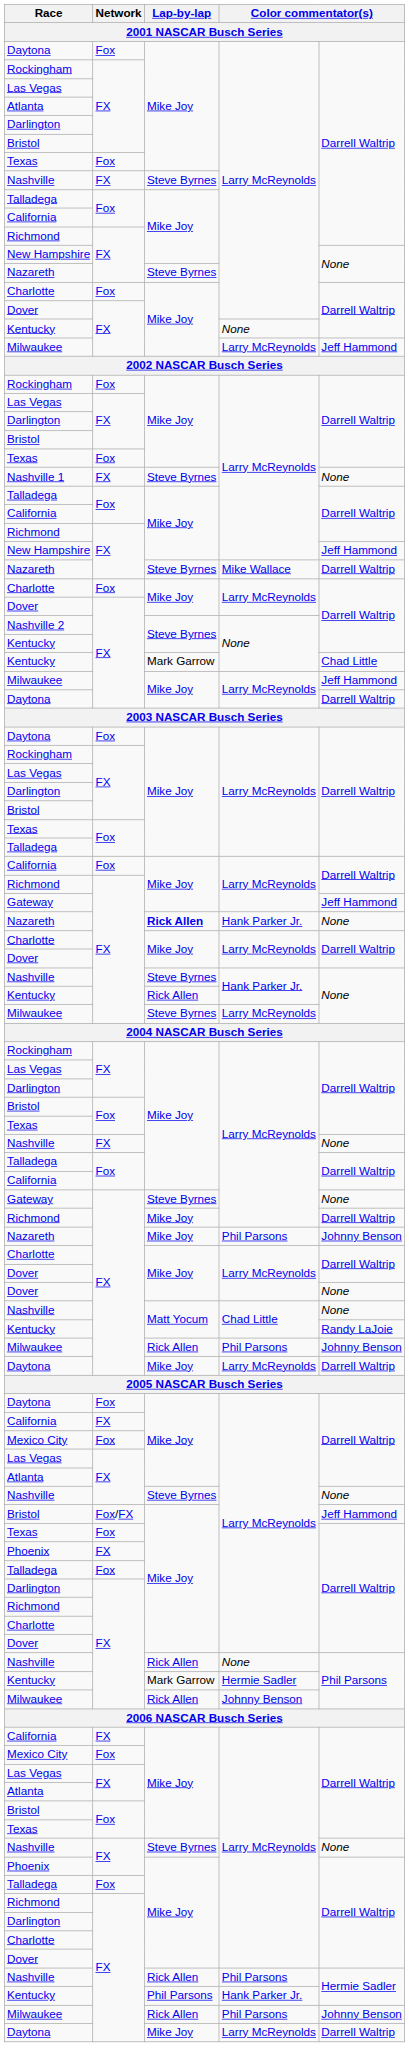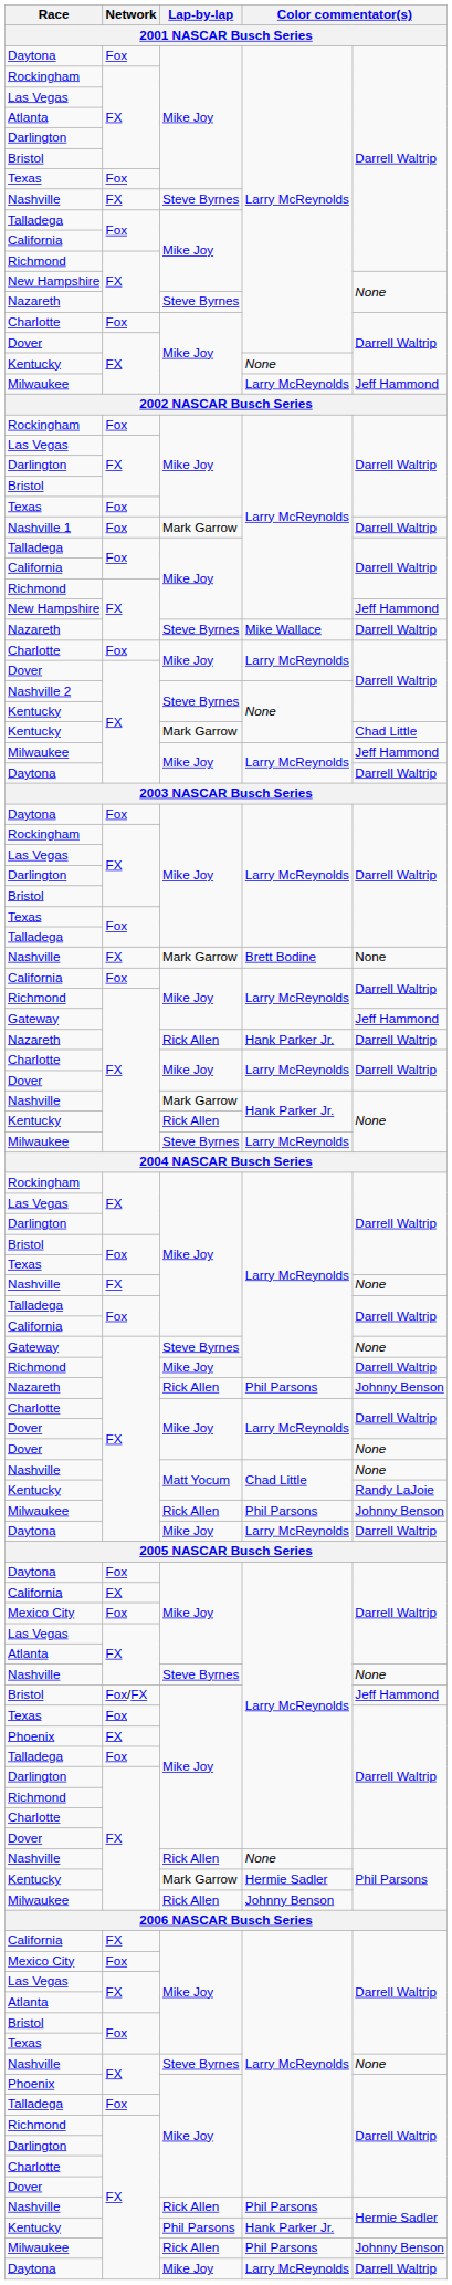Nashville 1 | Network: FX -> Fox
Nashville 1 | Lap-by-lap: Steve Byrnes -> Mark Garrow
Nashville 1 | column 5: None -> Darrell Waltrip
+ row: Nashville | FX | Mark Garrow | Brett Bodine | None
Nazareth / Hank Parker Jr. | Lap-by-lap: bold -> normal
Nazareth / Hank Parker Jr. | column 5: None -> Darrell Waltrip
Nashville / Hank Parker Jr. | Lap-by-lap: Steve Byrnes -> Mark Garrow
Nazareth / Phil Parsons | Lap-by-lap: Mike Joy -> Rick Allen
